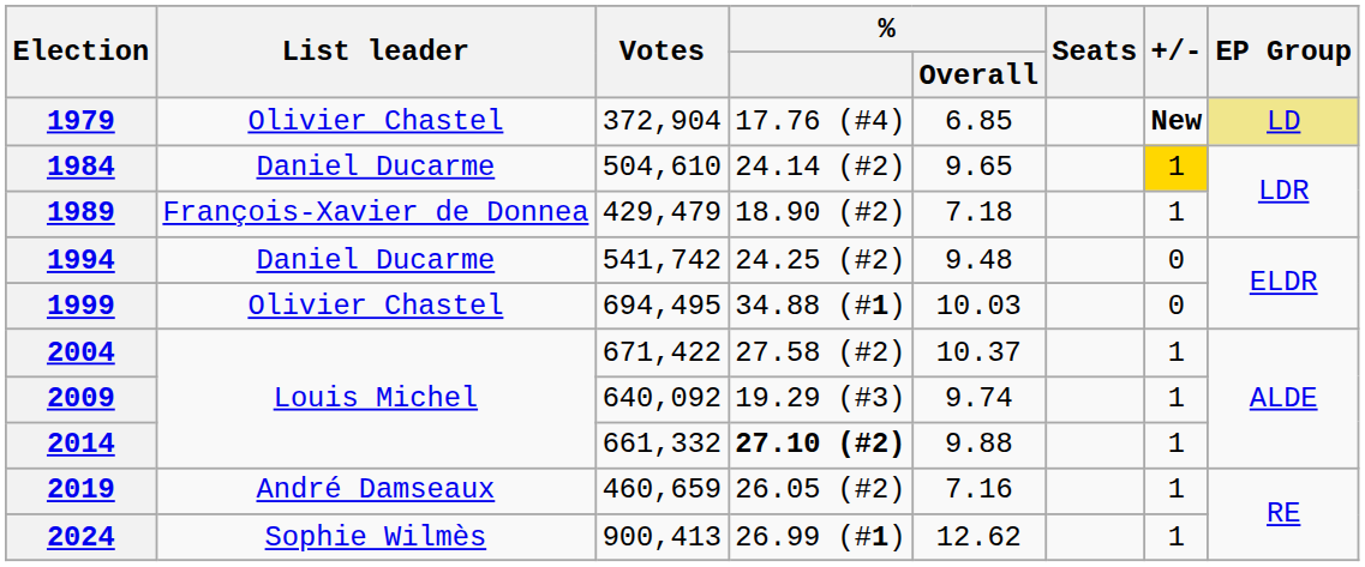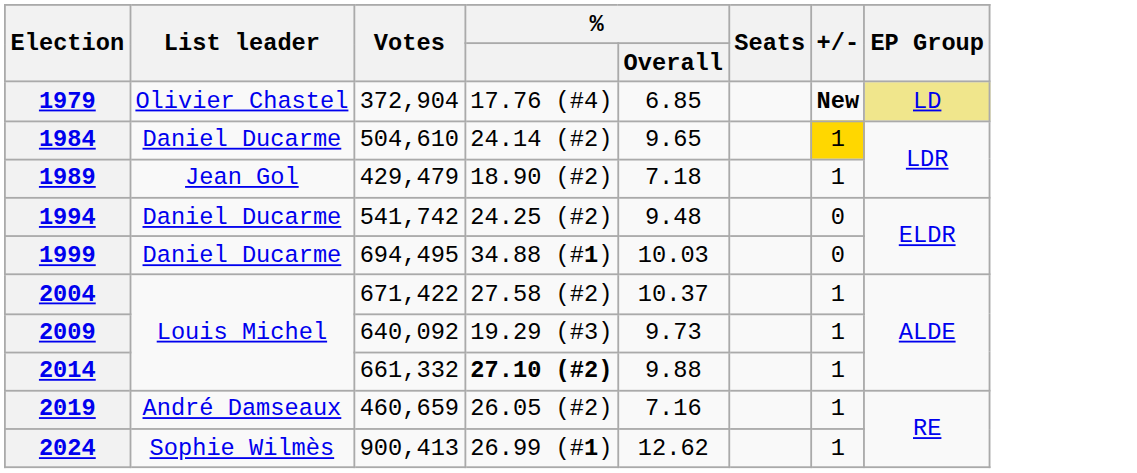1989 | List leader: François-Xavier de Donnea -> Jean Gol
1999 | List leader: Olivier Chastel -> Daniel Ducarme
2009 | % / Overall: 9.74 -> 9.73
